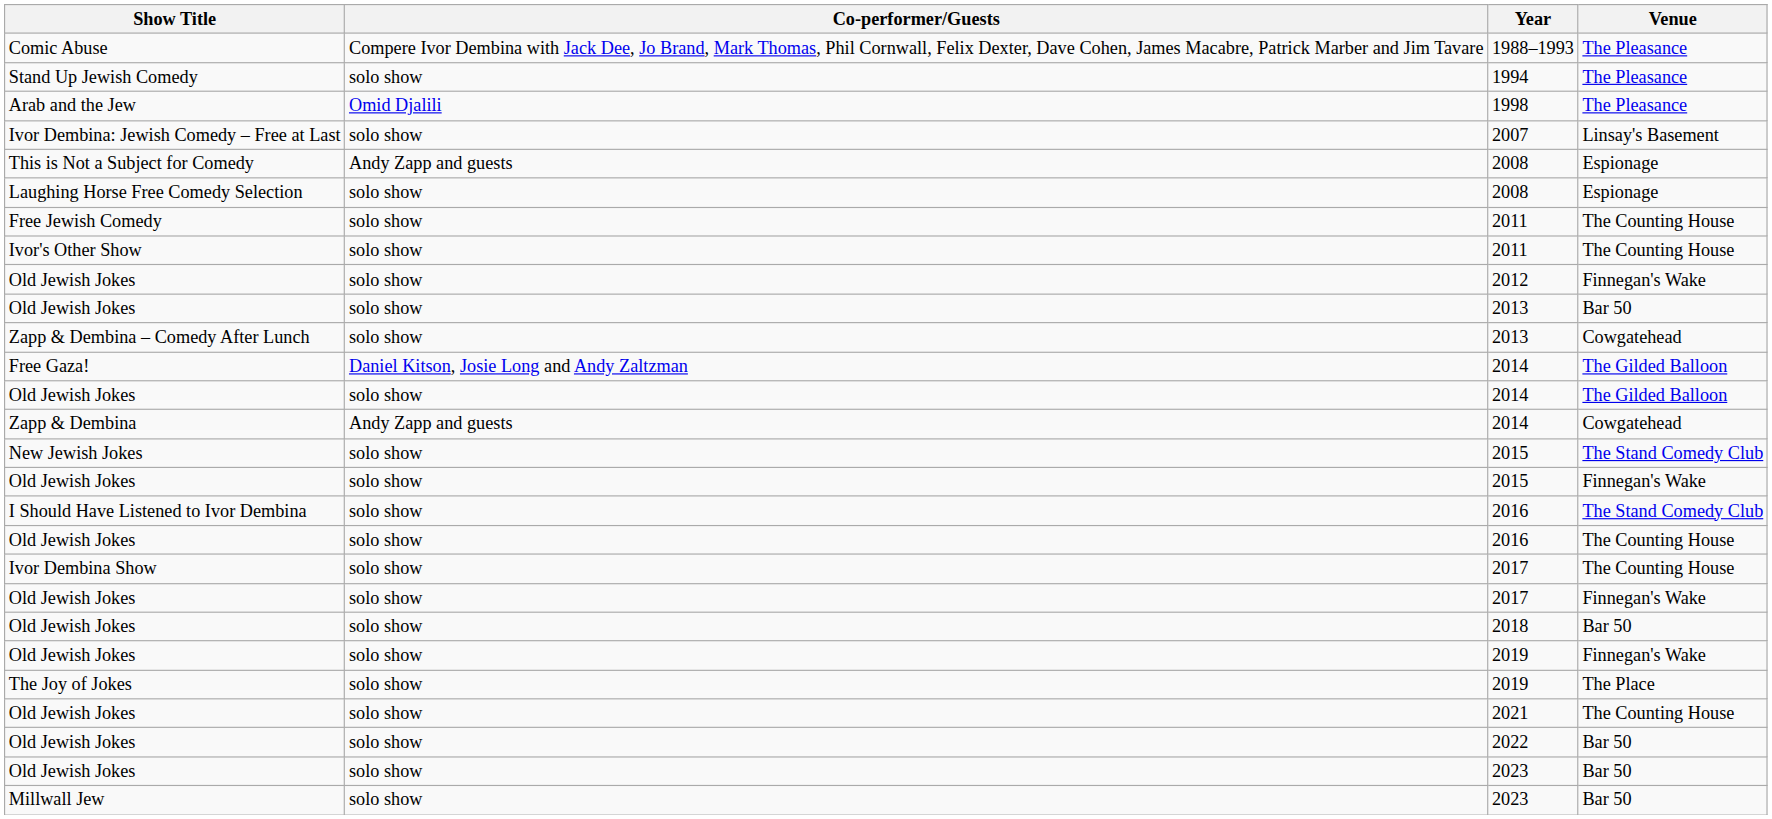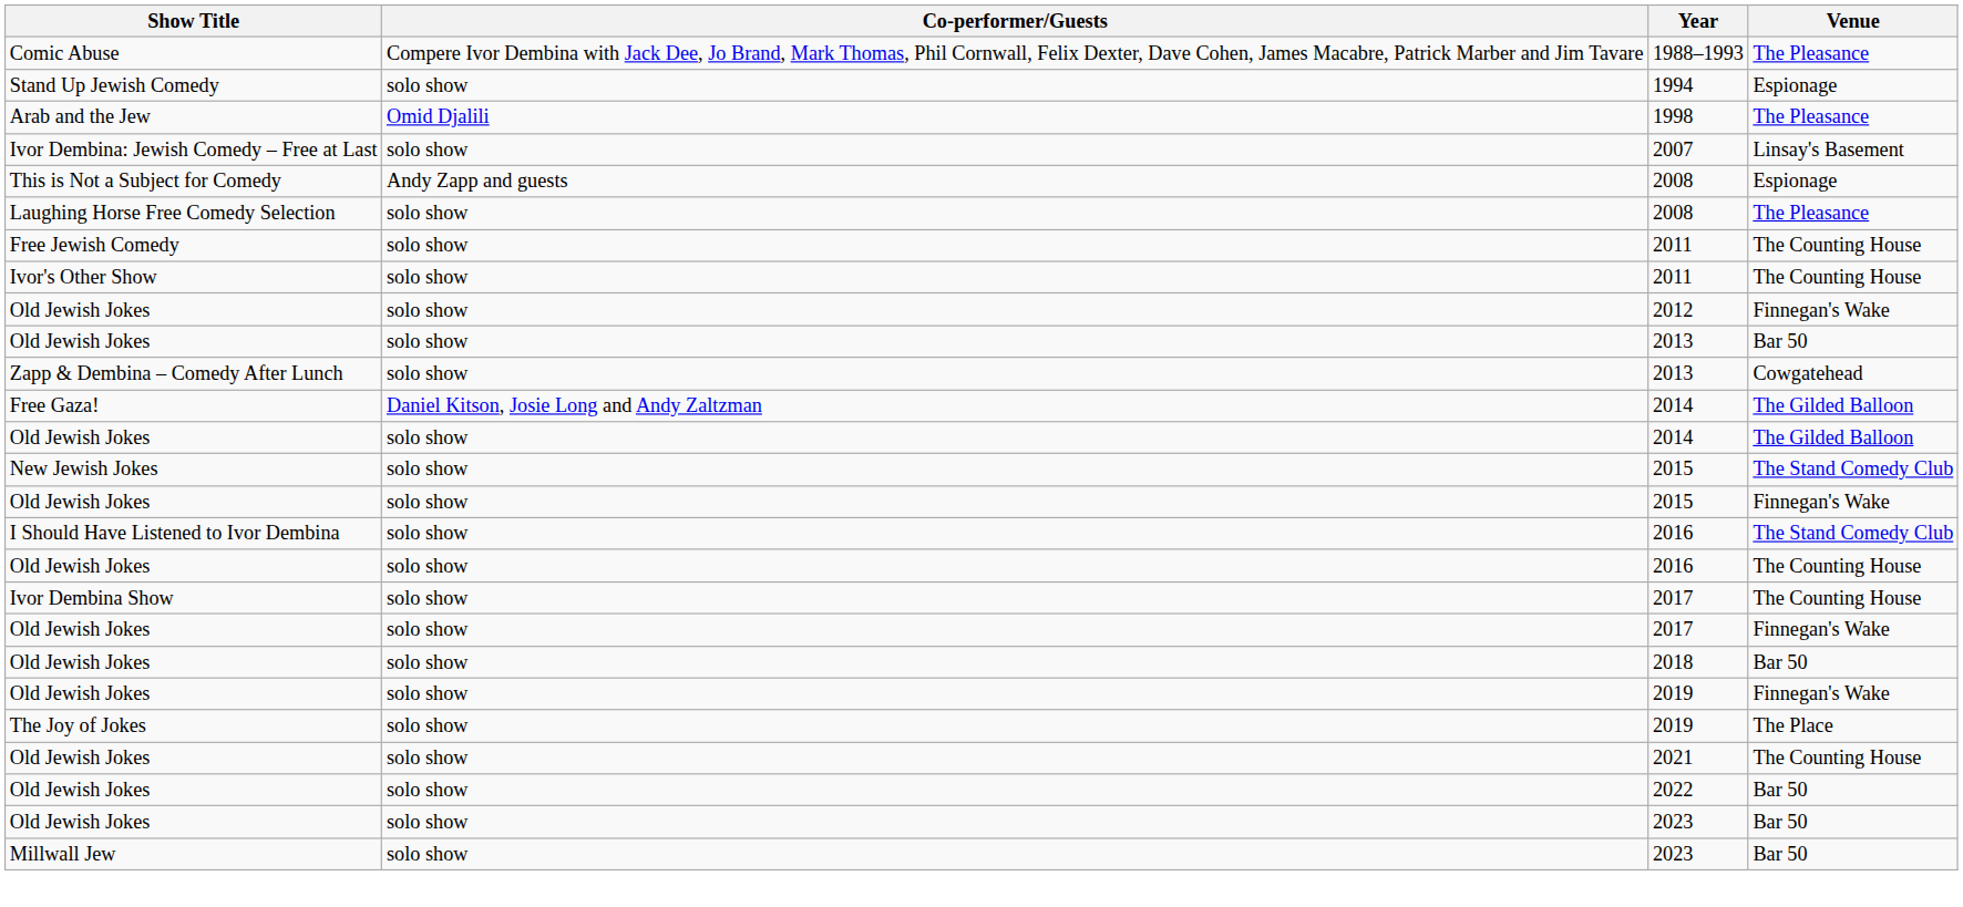Stand Up Jewish Comedy | Venue: The Pleasance -> Espionage
Laughing Horse Free Comedy Selection | Venue: Espionage -> The Pleasance
- row: Zapp & Dembina | Andy Zapp and guests | 2014 | Cowgatehead
